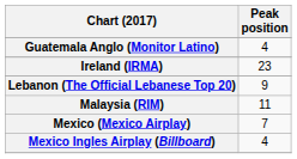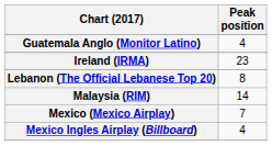Lebanon (The Official Lebanese Top 20) | Peak position: 9 -> 8
Malaysia (RIM) | Peak position: 11 -> 14
